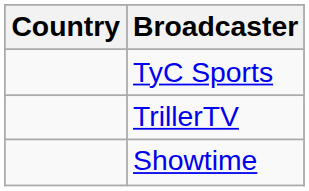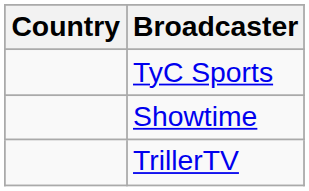rows swapped: TrillerTV <-> Showtime
